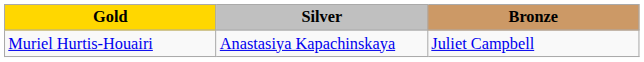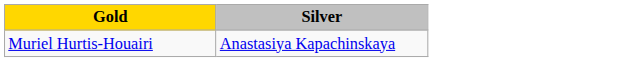- column: Bronze | Juliet Campbell
